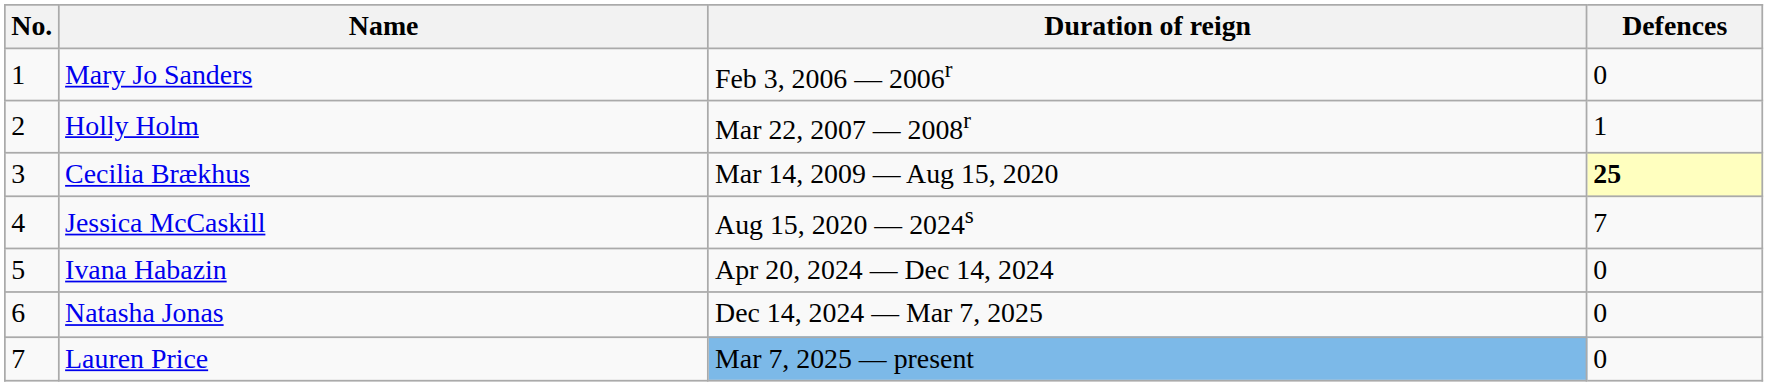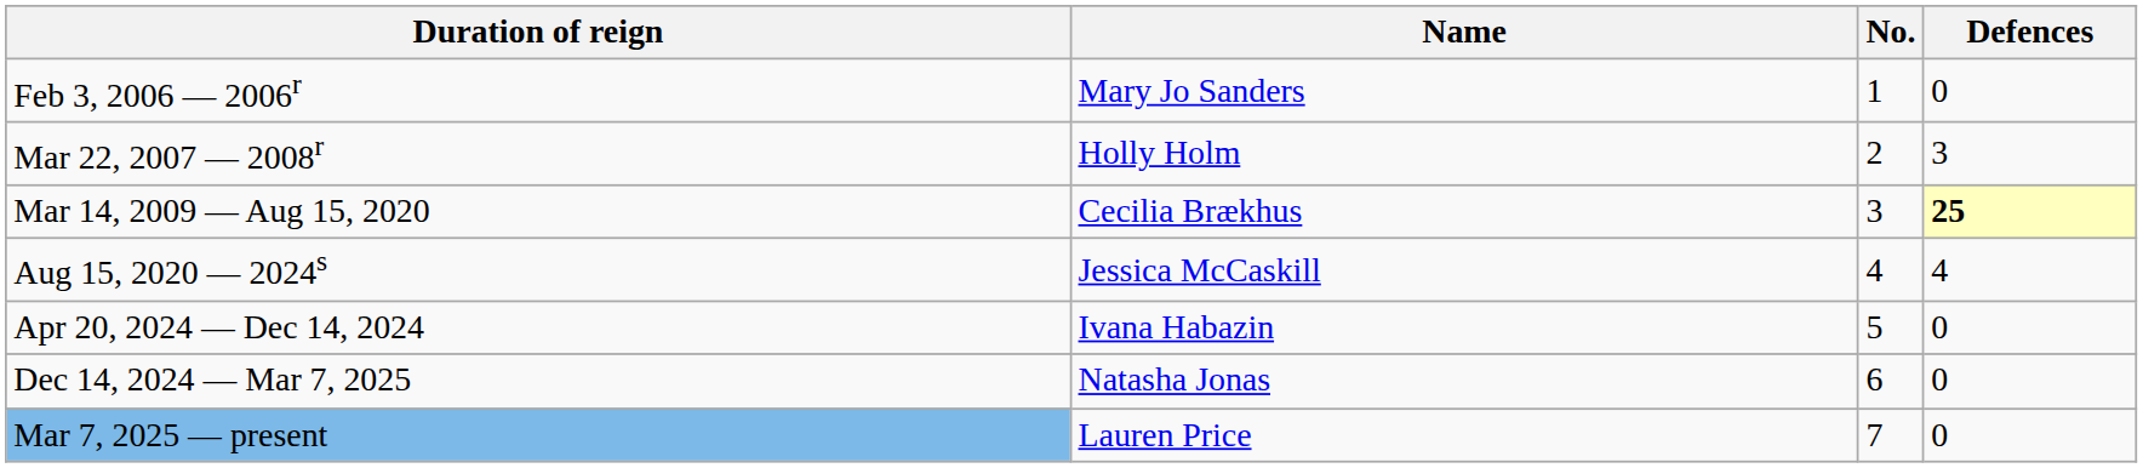columns swapped: No. <-> Duration of reign
Holly Holm | Defences: 1 -> 3
Jessica McCaskill | Defences: 7 -> 4
